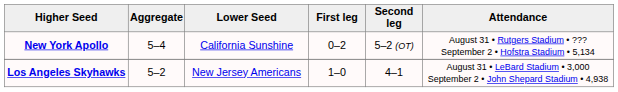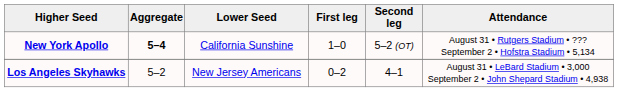New York Apollo | Aggregate: normal -> bold
New York Apollo | First leg: 0–2 -> 1–0
Los Angeles Skyhawks | First leg: 1–0 -> 0–2
